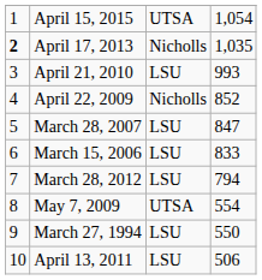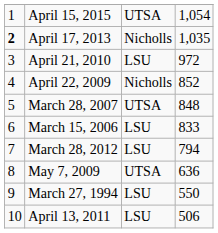April 21, 2010 | column 4: 993 -> 972
March 28, 2007 | column 3: LSU -> UTSA
March 28, 2007 | column 4: 847 -> 848
May 7, 2009 | column 4: 554 -> 636
